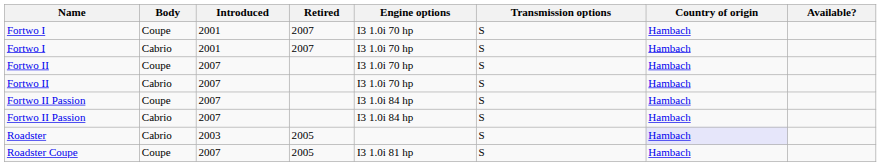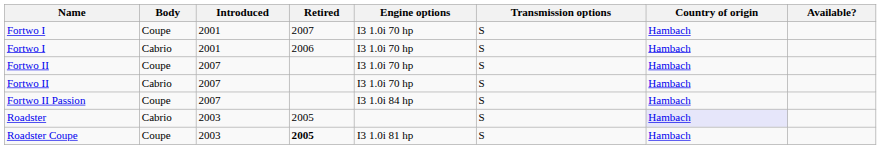Fortwo I / Cabrio | Retired: 2007 -> 2006
- row: Fortwo II Passion | Cabrio | 2007 | I3 1.0i 84 hp | S | Hambach
Roadster Coupe | Introduced: 2007 -> 2003
Roadster Coupe | Retired: normal -> bold
